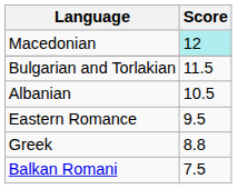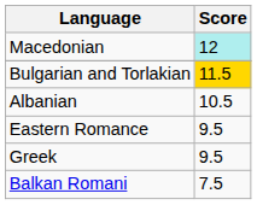Bulgarian and Torlakian | Score: no background -> gold background
Greek | Score: 8.8 -> 9.5
